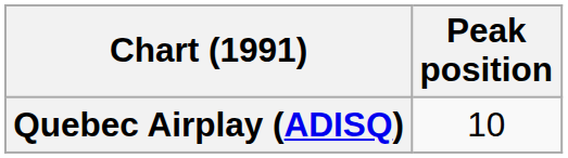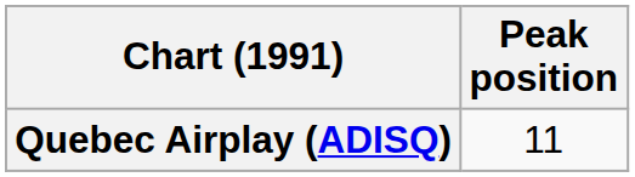Quebec Airplay (ADISQ) | Peak position: 10 -> 11
